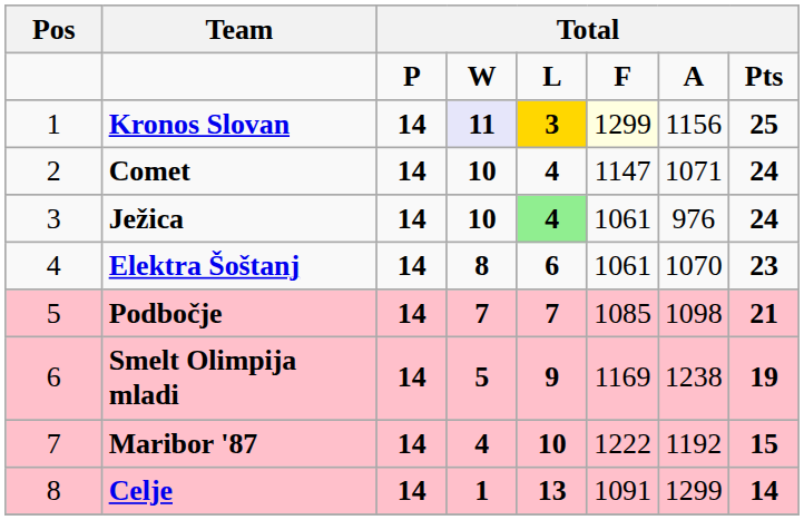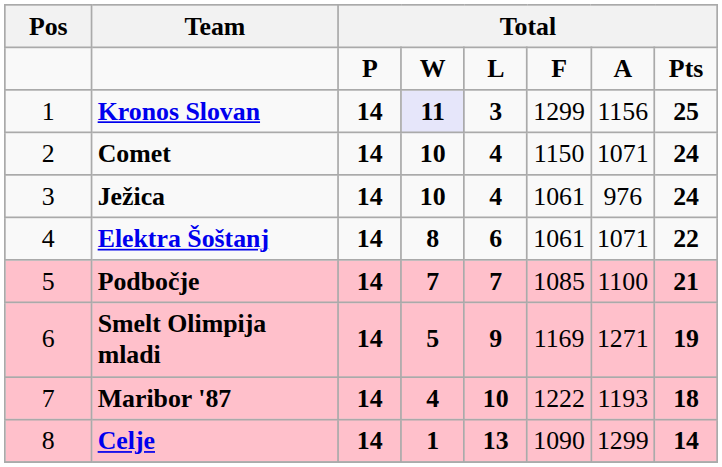Kronos Slovan | column 5: gold background -> no background
Kronos Slovan | column 6: lightyellow background -> no background
Comet | column 6: 1147 -> 1150
Ježica | column 5: lightgreen background -> no background
Elektra Šoštanj | column 7: 1070 -> 1071
Elektra Šoštanj | column 8: 23 -> 22
Podbočje | column 7: 1098 -> 1100
Smelt Olimpija mladi | column 7: 1238 -> 1271
Maribor '87 | column 7: 1192 -> 1193
Maribor '87 | column 8: 15 -> 18
Celje | column 6: 1091 -> 1090
